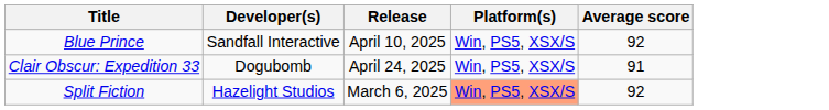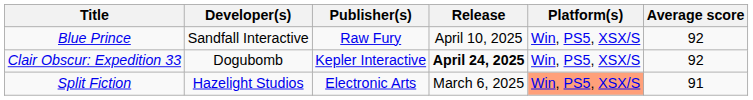+ column: Publisher(s) | Raw Fury | Kepler Interactive | Electronic Arts
Clair Obscur: Expedition 33 | Release: normal -> bold
Clair Obscur: Expedition 33 | Average score: 91 -> 92
Split Fiction | Average score: 92 -> 91
